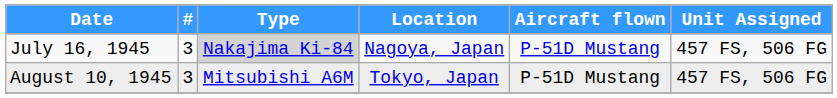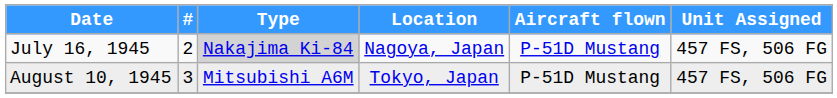July 16, 1945 | #: 3 -> 2
